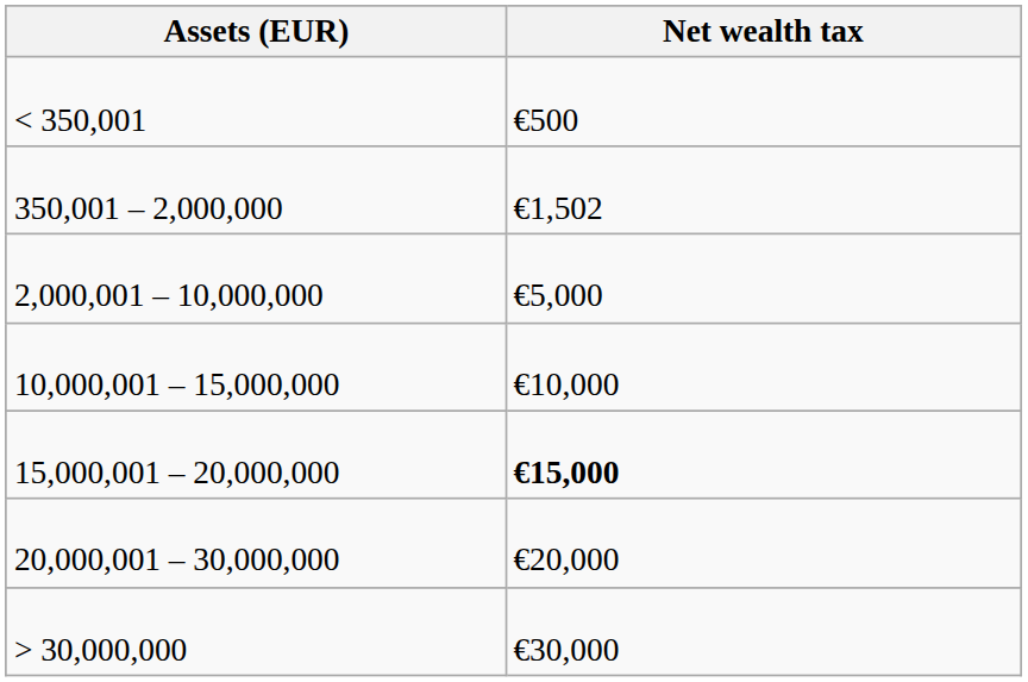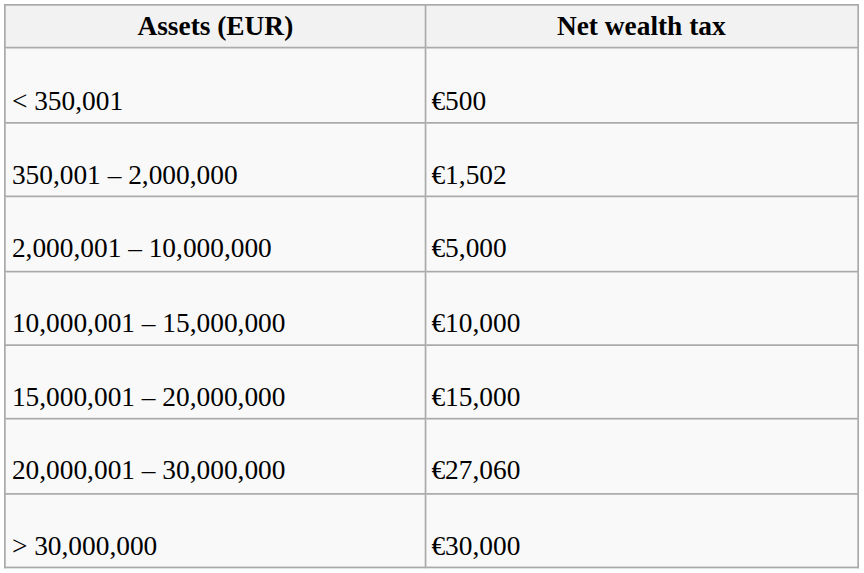15,000,001 – 20,000,000 | Net wealth tax: bold -> normal
20,000,001 – 30,000,000 | Net wealth tax: €20,000 -> €27,060
